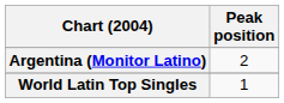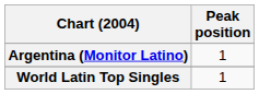Argentina (Monitor Latino) | Peak position: 2 -> 1
